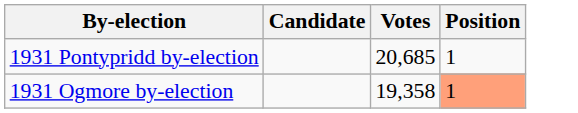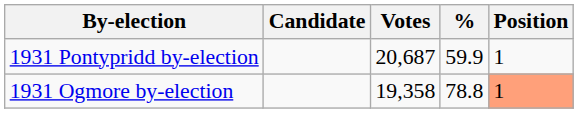+ column: % | 59.9 | 78.8
1931 Pontypridd by-election | Votes: 20,685 -> 20,687
